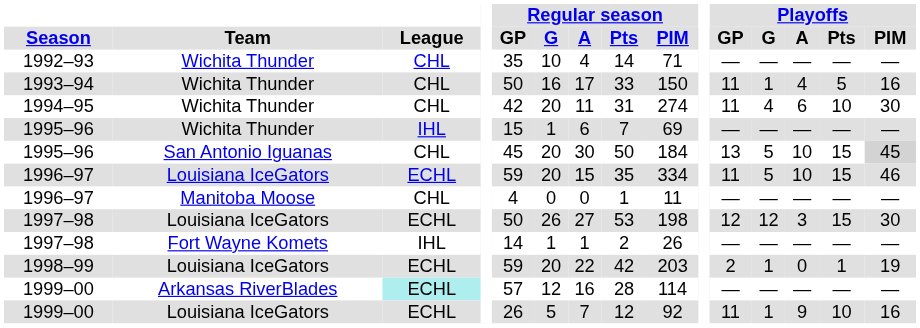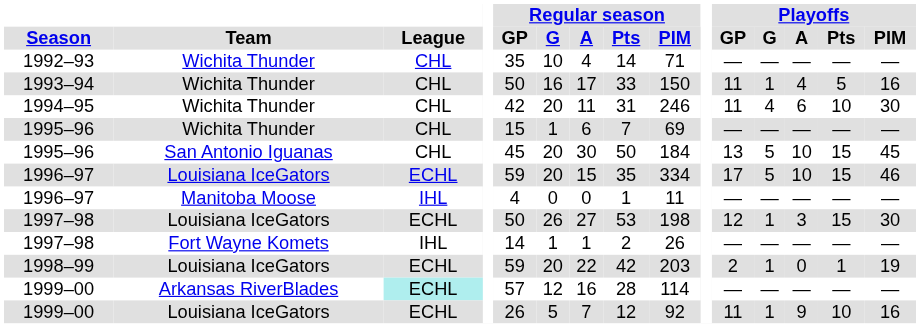1994–95 | Regular season / PIM: 274 -> 246
1995–96 / Wichita Thunder | League: IHL -> CHL
1995–96 / San Antonio Iguanas | Playoffs / PIM: lightgrey background -> no background
1996–97 / Louisiana IceGators | Playoffs / GP: 11 -> 17
1996–97 / Manitoba Moose | League: CHL -> IHL
1997–98 / Louisiana IceGators | Playoffs / G: 12 -> 1
